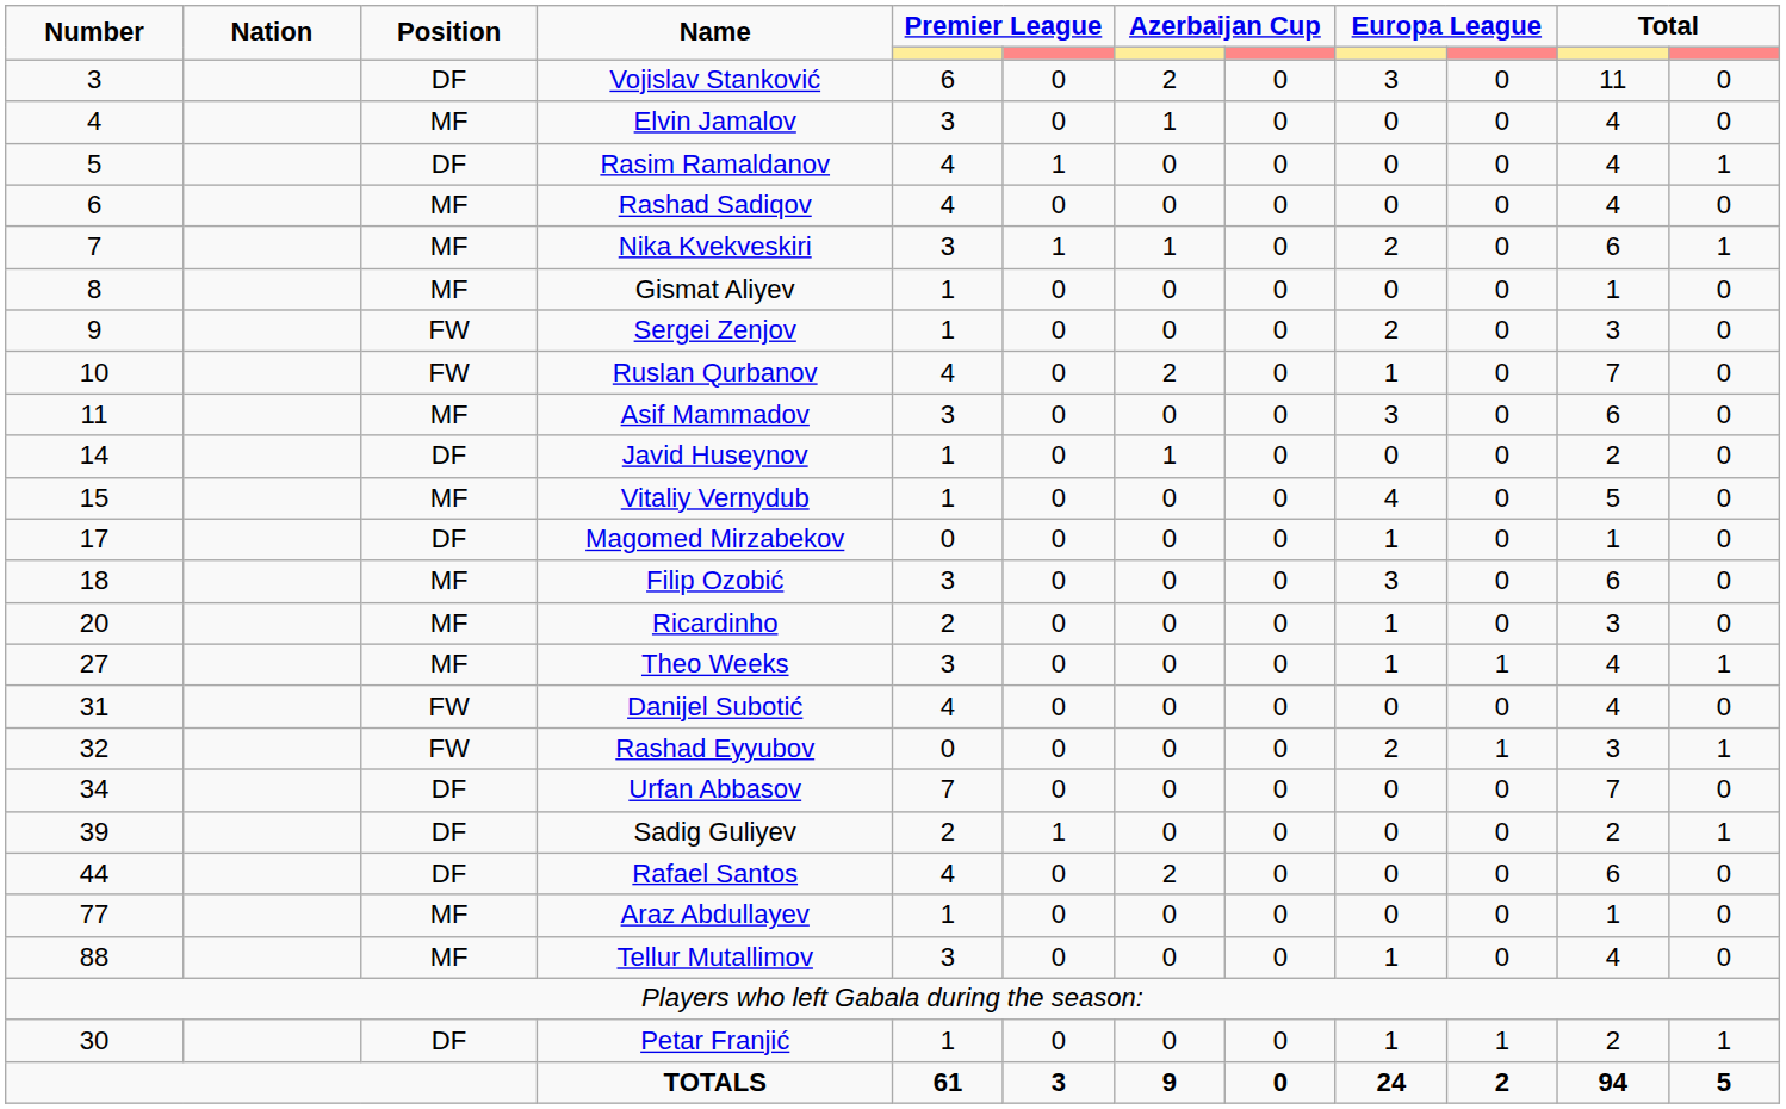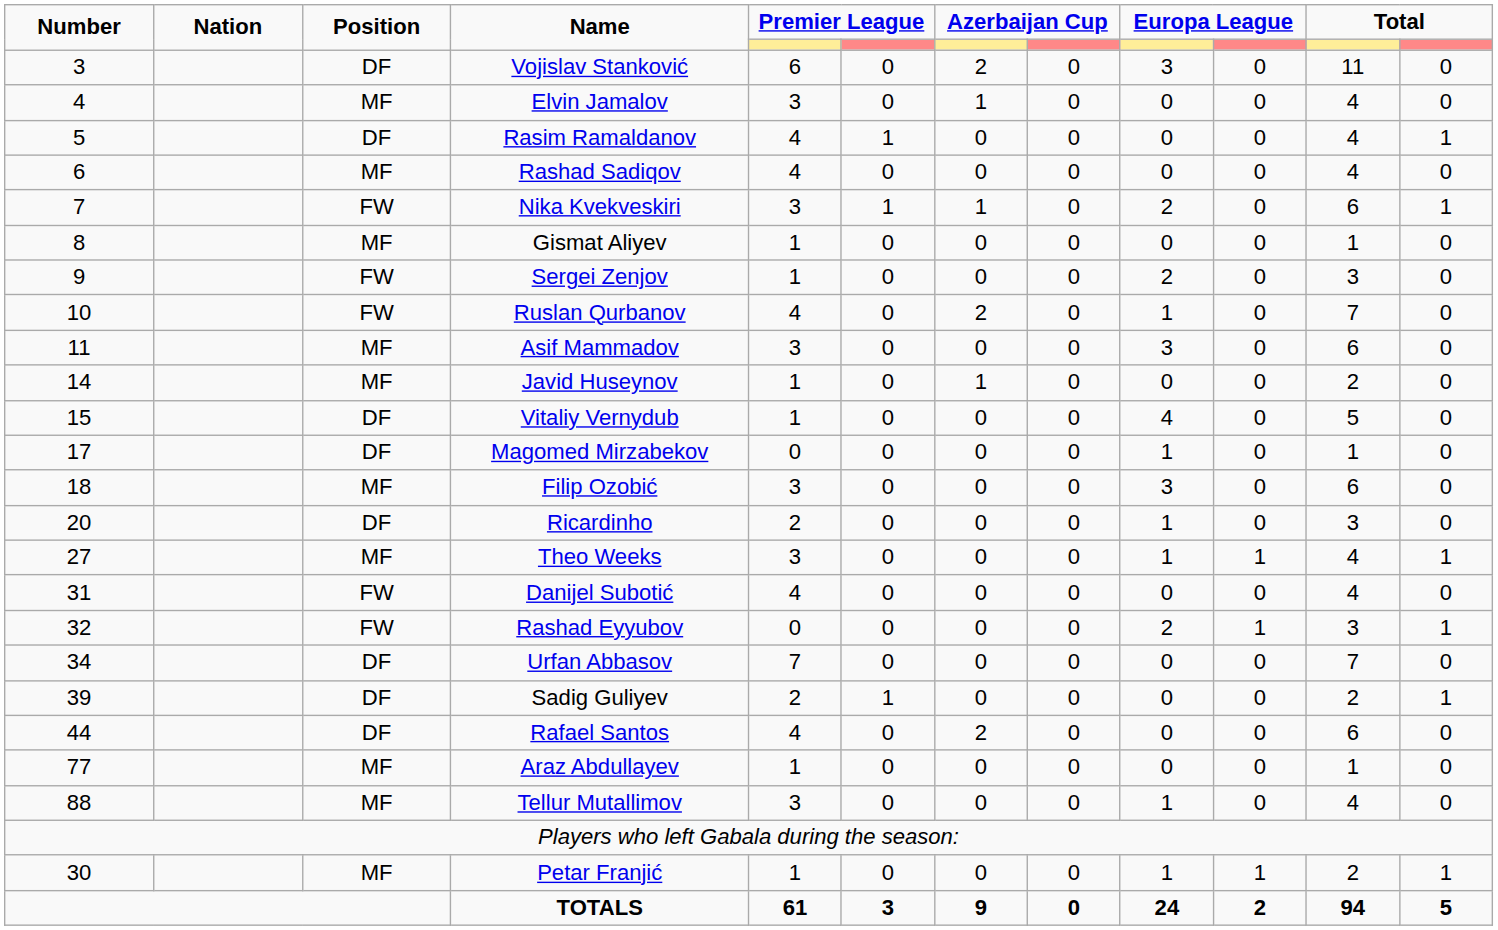Nika Kvekveskiri | Position: MF -> FW
Javid Huseynov | Position: DF -> MF
Vitaliy Vernydub | Position: MF -> DF
Ricardinho | Position: MF -> DF
Petar Franjić | Position: DF -> MF
